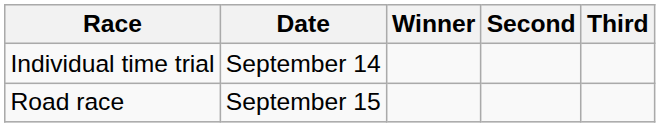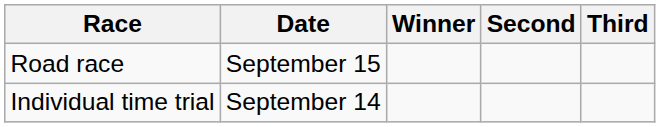rows swapped: Road race <-> Individual time trial
